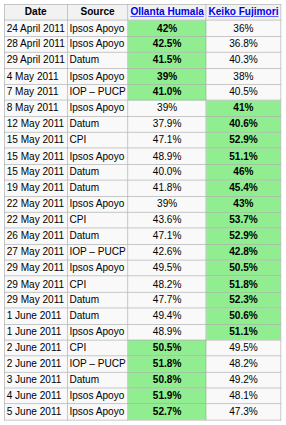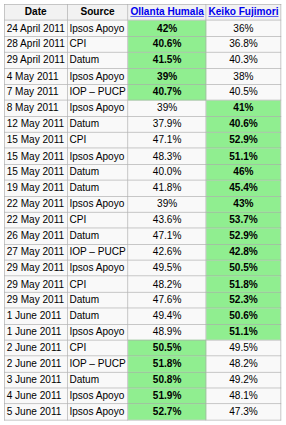36.8% | Source: Ipsos Apoyo -> CPI
36.8% | Ollanta Humala: 42.5% -> 40.6%
40.5% | Ollanta Humala: 41.0% -> 40.7%
15 May 2011 / 51.1% | Ollanta Humala: 48.9% -> 48.3%
52.3% | Ollanta Humala: 47.7% -> 47.6%
